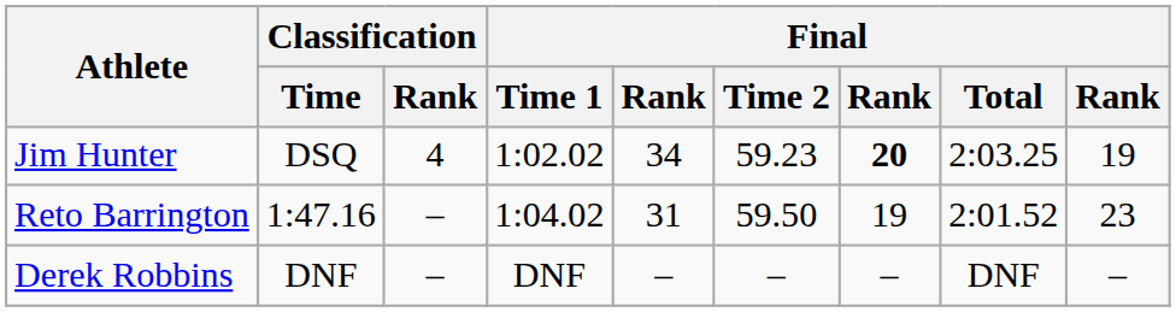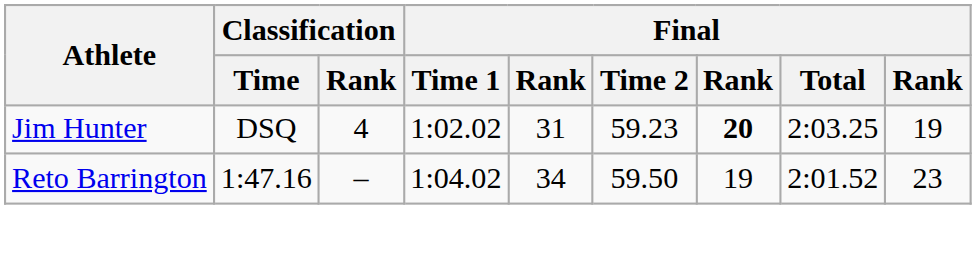Jim Hunter | column 5: 34 -> 31
Reto Barrington | column 5: 31 -> 34
- row: Derek Robbins | DNF | – | DNF | – | – | – | DNF | –
